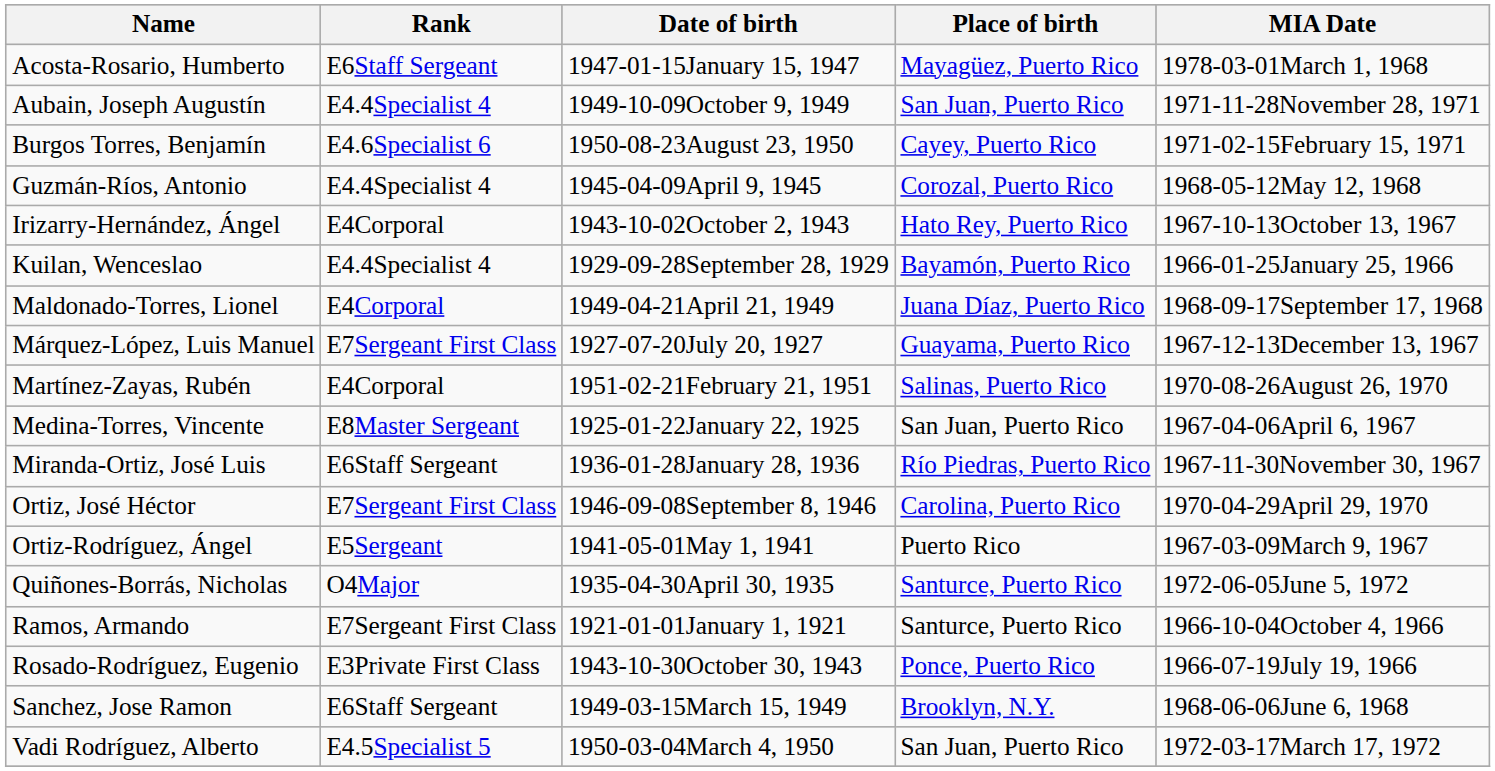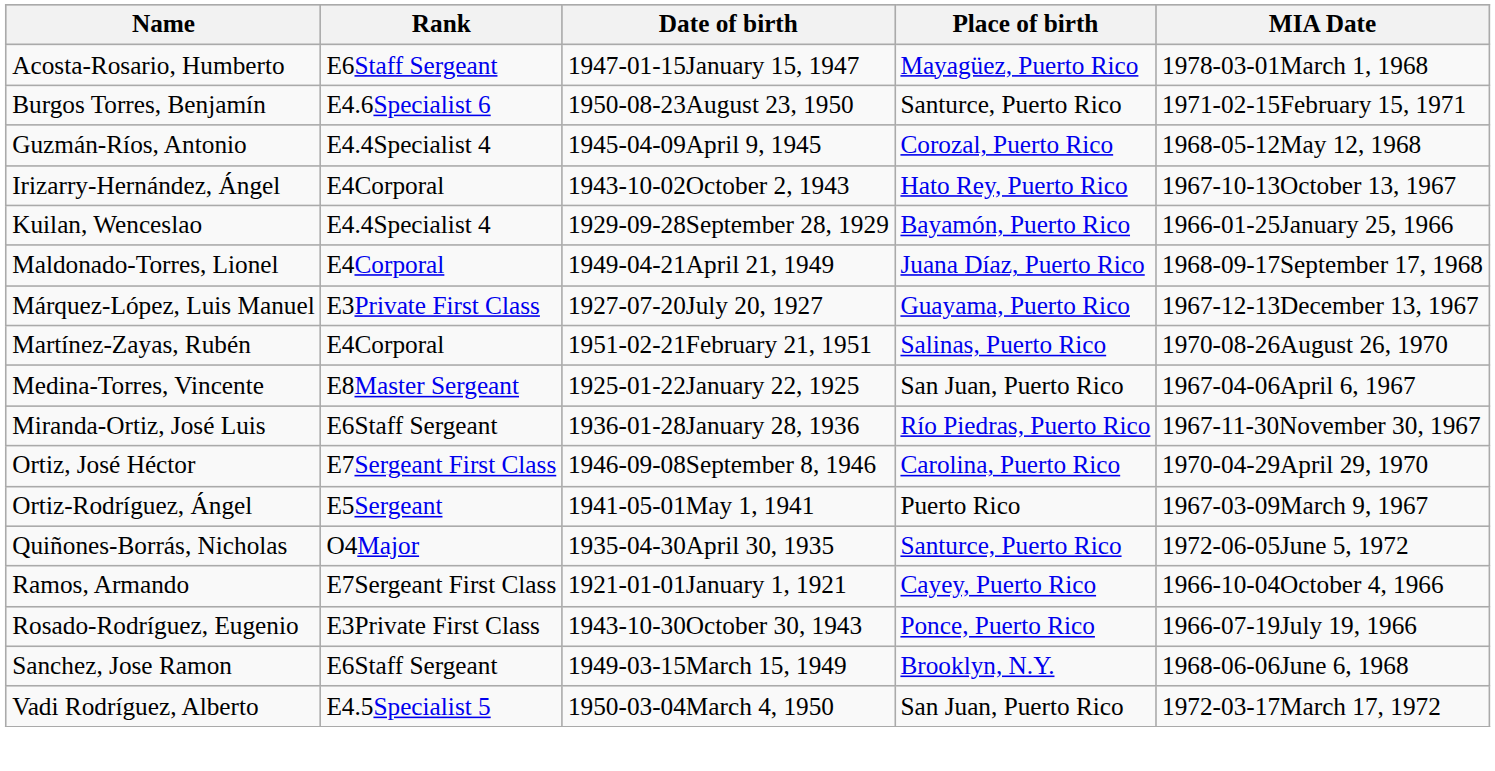- row: Aubain, Joseph Augustín | E4.4Specialist 4 | 1949-10-09October 9, 1949 | San Juan, Puerto Rico | 1971-11-28November 28, 1971
Burgos Torres, Benjamín | Place of birth: Cayey, Puerto Rico -> Santurce, Puerto Rico
Márquez-López, Luis Manuel | Rank: E7Sergeant First Class -> E3Private First Class
Ramos, Armando | Place of birth: Santurce, Puerto Rico -> Cayey, Puerto Rico
